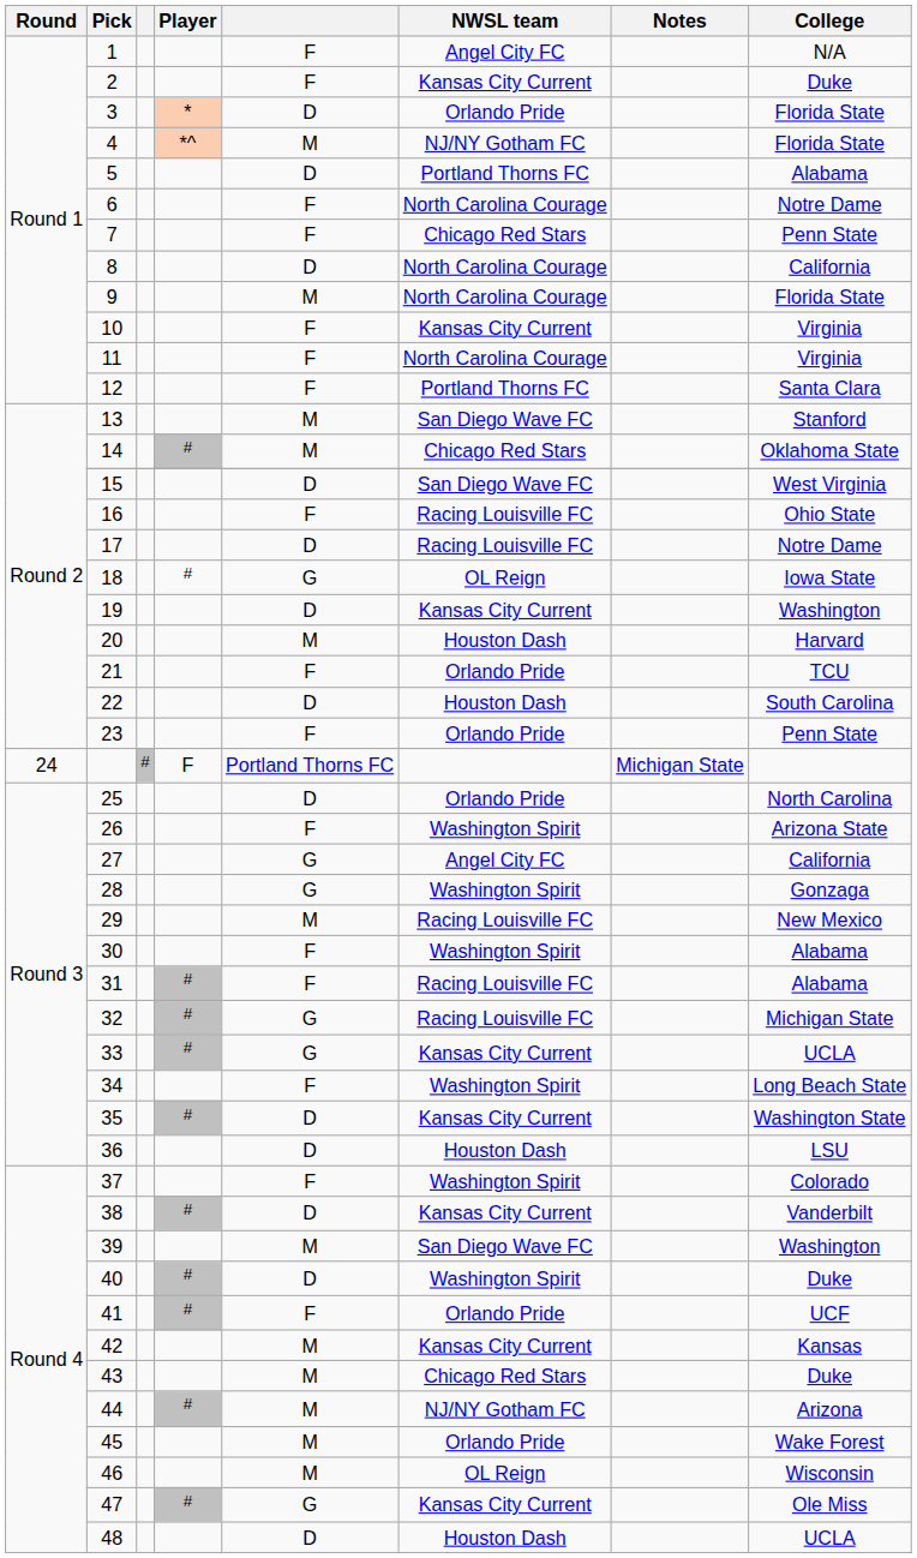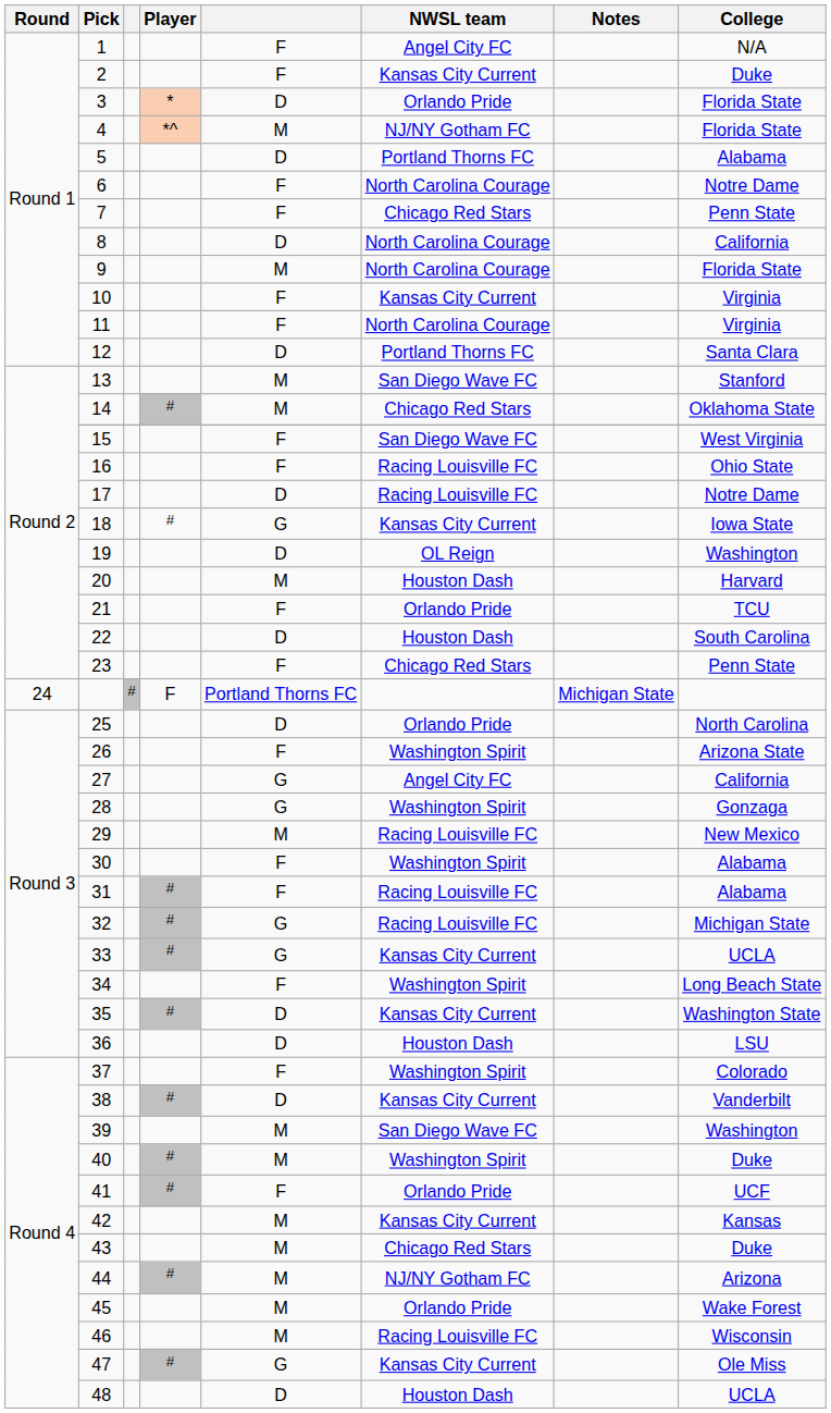12 | column 5: F -> D
15 | column 5: D -> F
18 | NWSL team: OL Reign -> Kansas City Current
19 | NWSL team: Kansas City Current -> OL Reign
23 | NWSL team: Orlando Pride -> Chicago Red Stars
40 | column 5: D -> M
46 | NWSL team: OL Reign -> Racing Louisville FC
